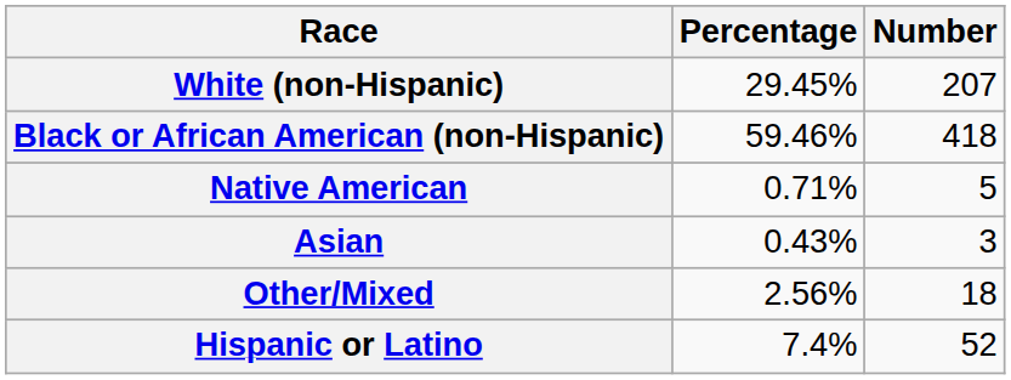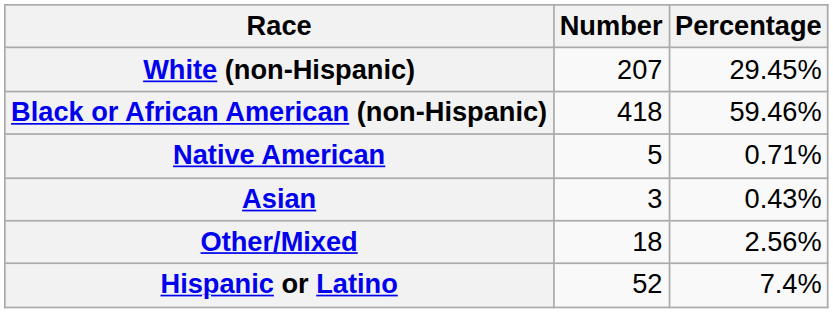columns swapped: Number <-> Percentage
